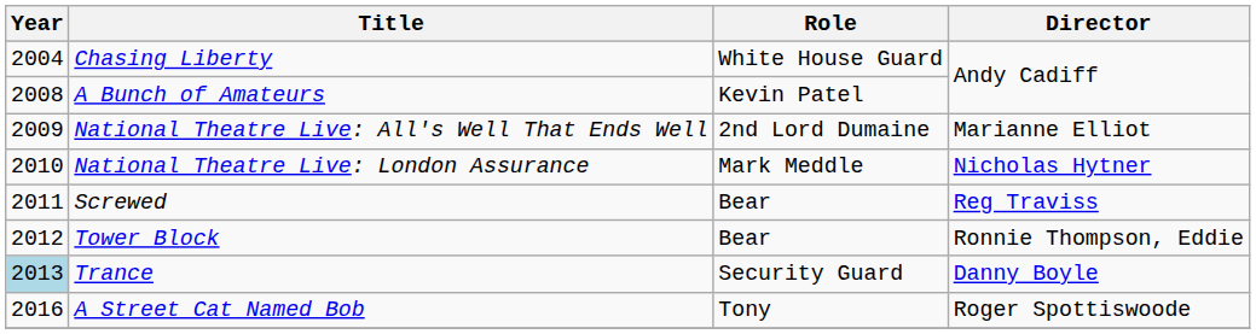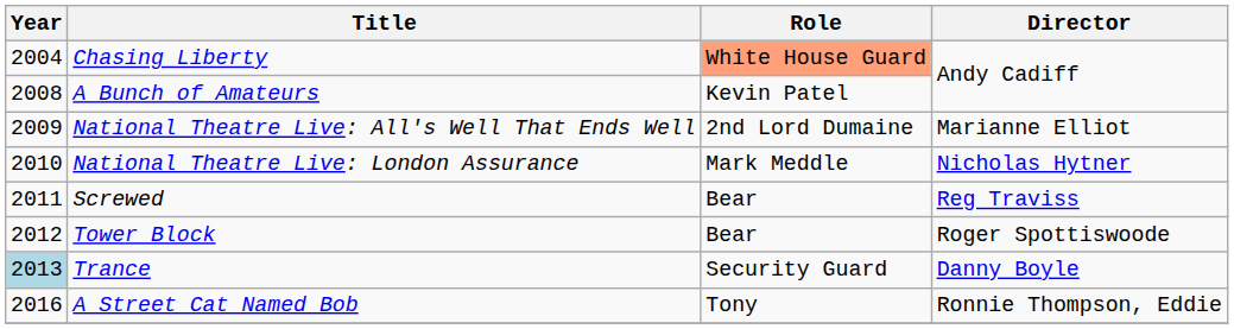Chasing Liberty | Role: no background -> lightsalmon background
Tower Block | Director: Ronnie Thompson, Eddie -> Roger Spottiswoode
A Street Cat Named Bob | Director: Roger Spottiswoode -> Ronnie Thompson, Eddie
